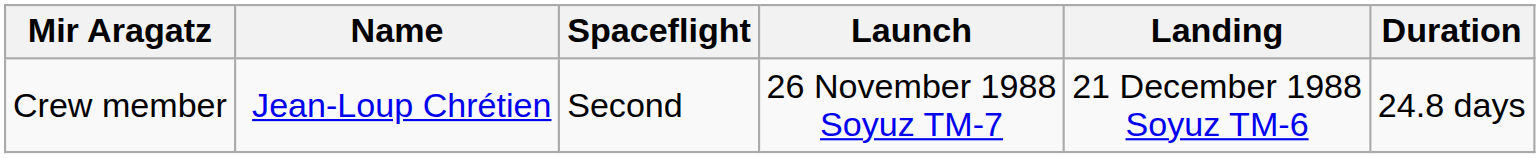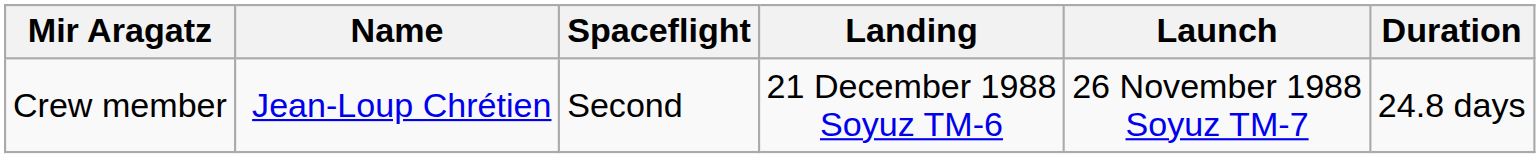columns swapped: Launch <-> Landing
